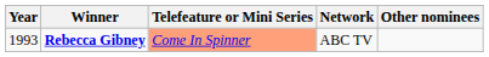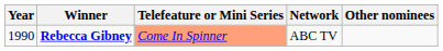Rebecca Gibney | Year: 1993 -> 1990
